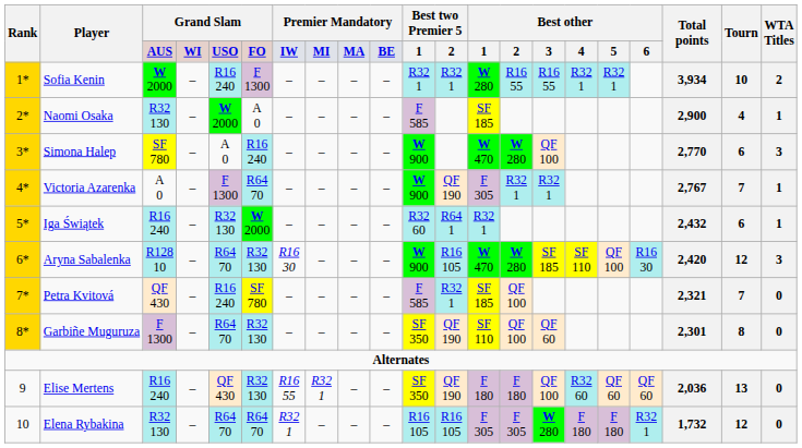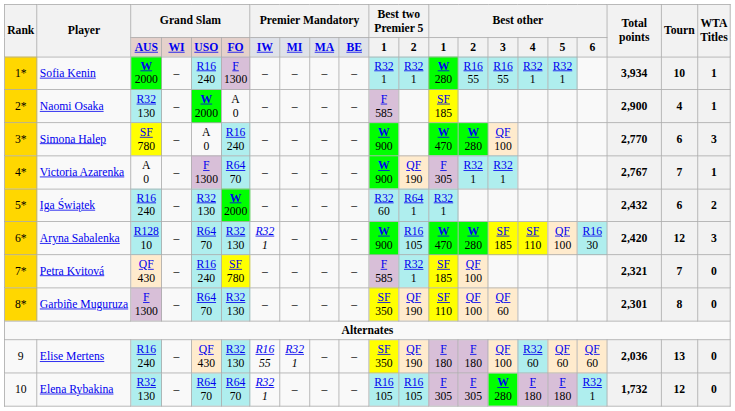Sofia Kenin | WTA Titles: 2 -> 1
Iga Świątek | WTA Titles: 1 -> 2
Aryna Sabalenka | column 7: R16 30 -> R32 1
